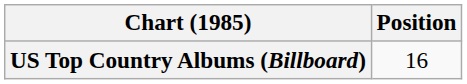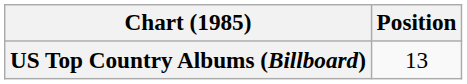US Top Country Albums (Billboard) | Position: 16 -> 13
